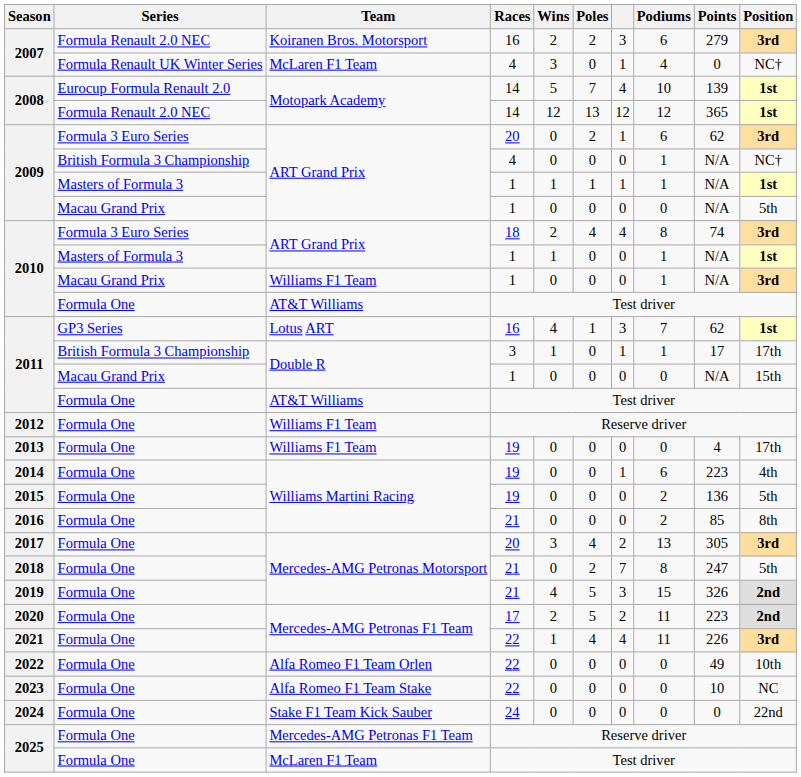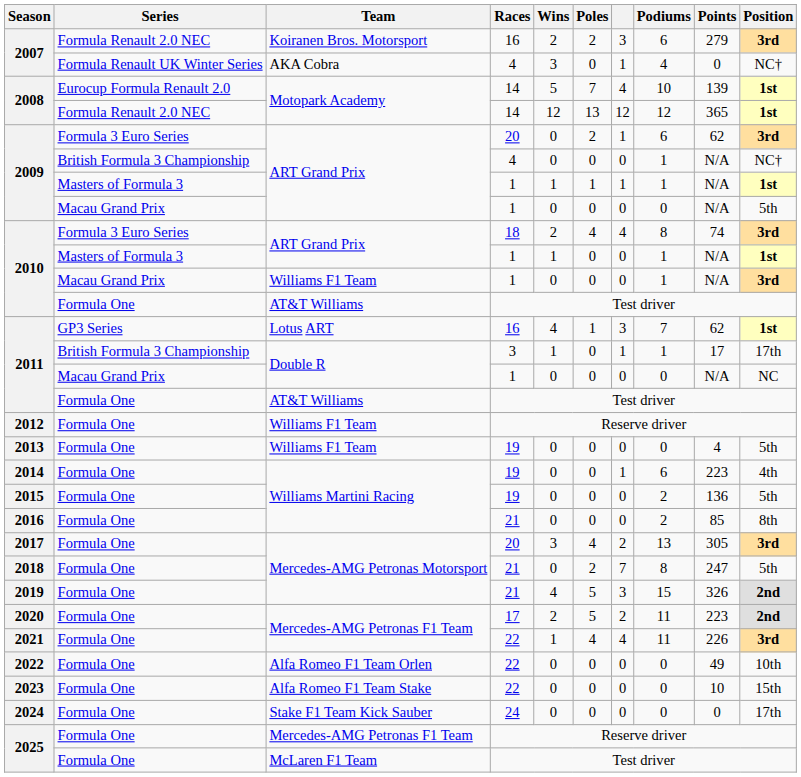2007 / Formula Renault UK Winter Series | Team: McLaren F1 Team -> AKA Cobra
2011 / Macau Grand Prix | Position: 15th -> NC
2013 | Position: 17th -> 5th
2023 | Position: NC -> 15th
2024 | Position: 22nd -> 17th
